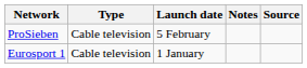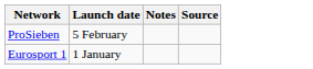- column: Type | Cable television | Cable television
